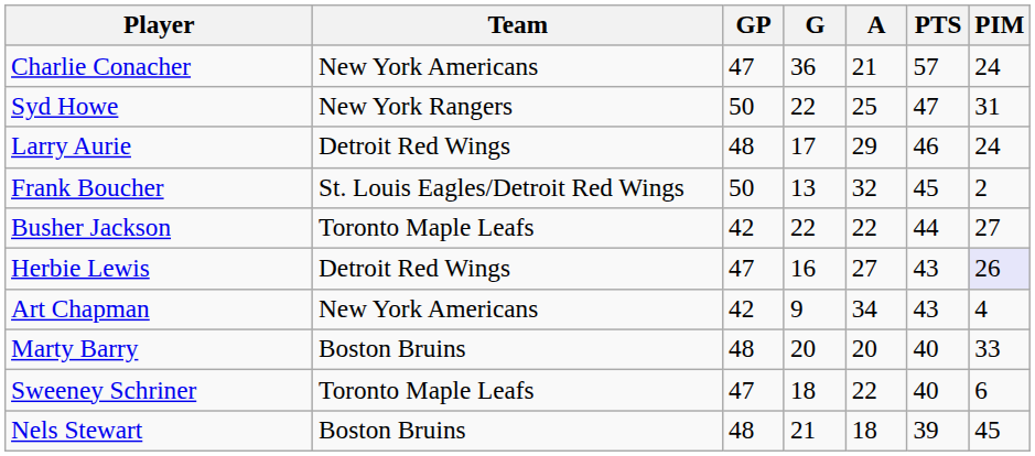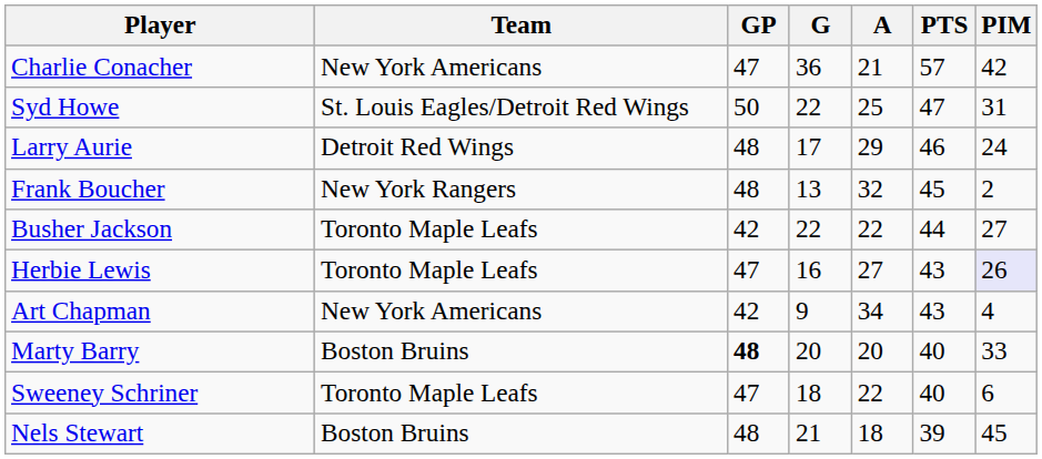Charlie Conacher | PIM: 24 -> 42
Syd Howe | Team: New York Rangers -> St. Louis Eagles/Detroit Red Wings
Frank Boucher | Team: St. Louis Eagles/Detroit Red Wings -> New York Rangers
Frank Boucher | GP: 50 -> 48
Herbie Lewis | Team: Detroit Red Wings -> Toronto Maple Leafs
Marty Barry | GP: normal -> bold
